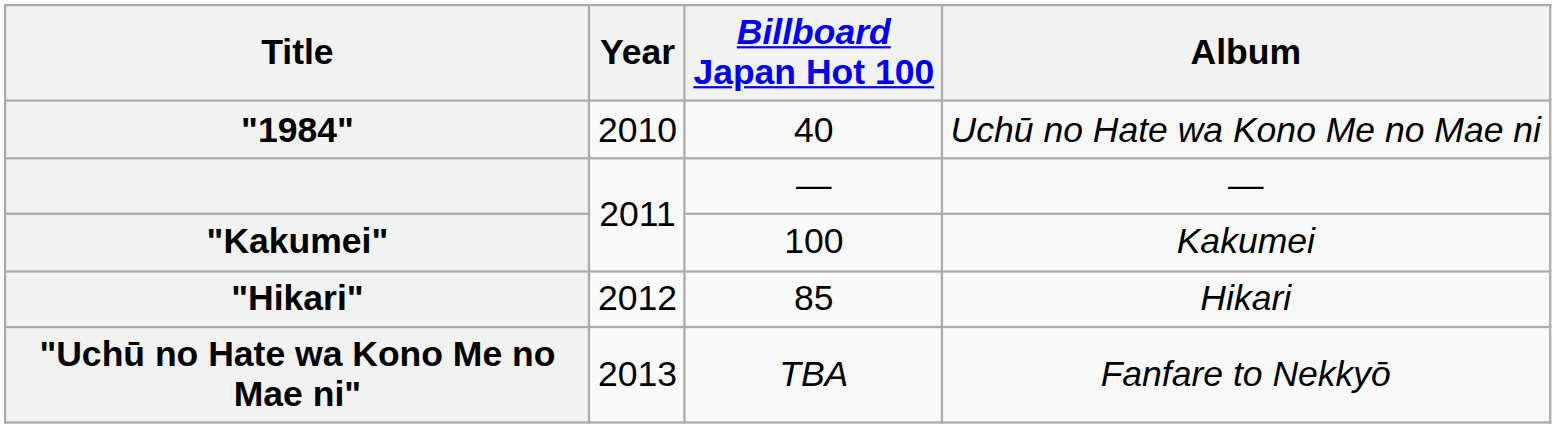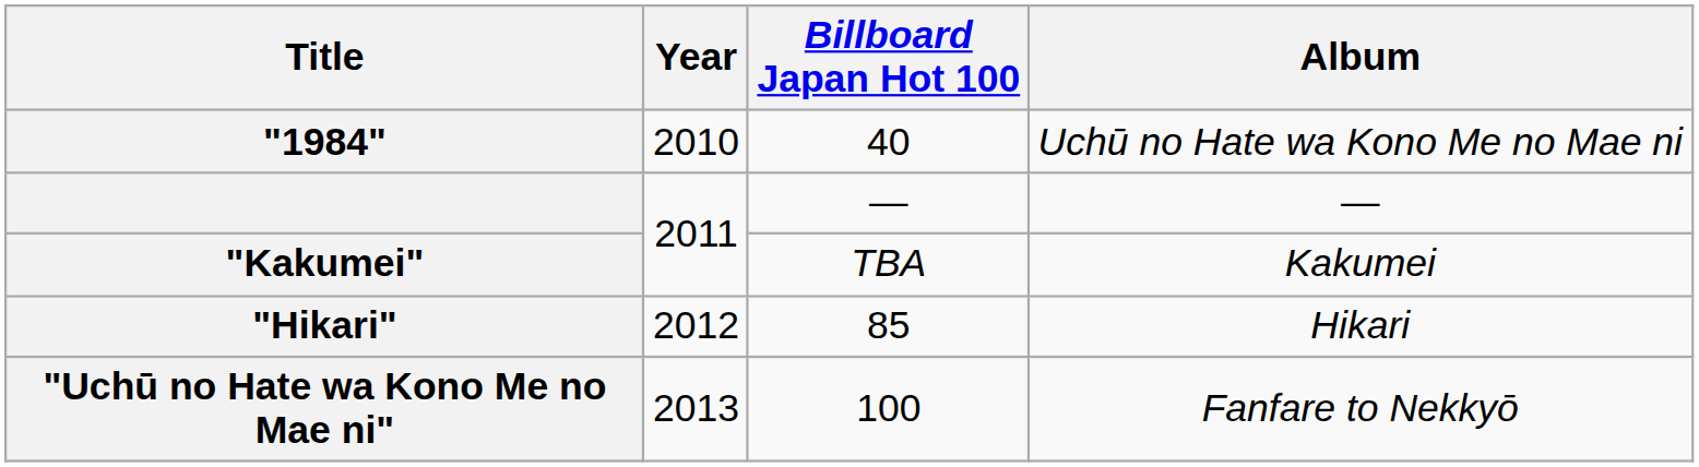"Kakumei" | Billboard Japan Hot 100: 100 -> TBA
"Uchū no Hate wa Kono Me no Mae ni" | Billboard Japan Hot 100: TBA -> 100
